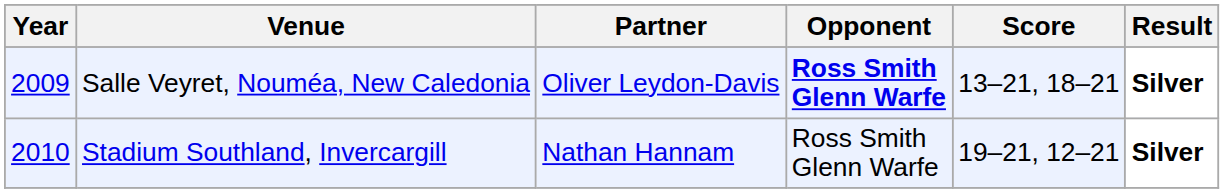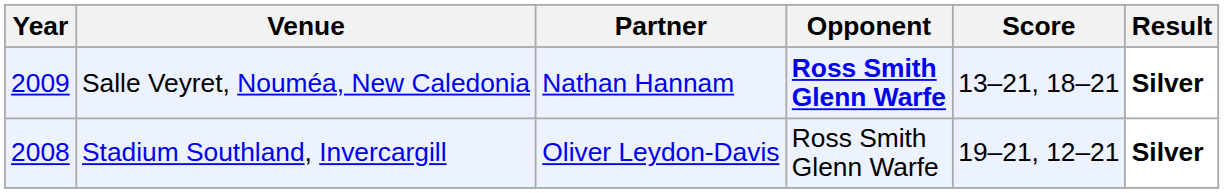Salle Veyret, Nouméa, New Caledonia | Partner: Oliver Leydon-Davis -> Nathan Hannam
Stadium Southland, Invercargill | Year: 2010 -> 2008
Stadium Southland, Invercargill | Partner: Nathan Hannam -> Oliver Leydon-Davis
